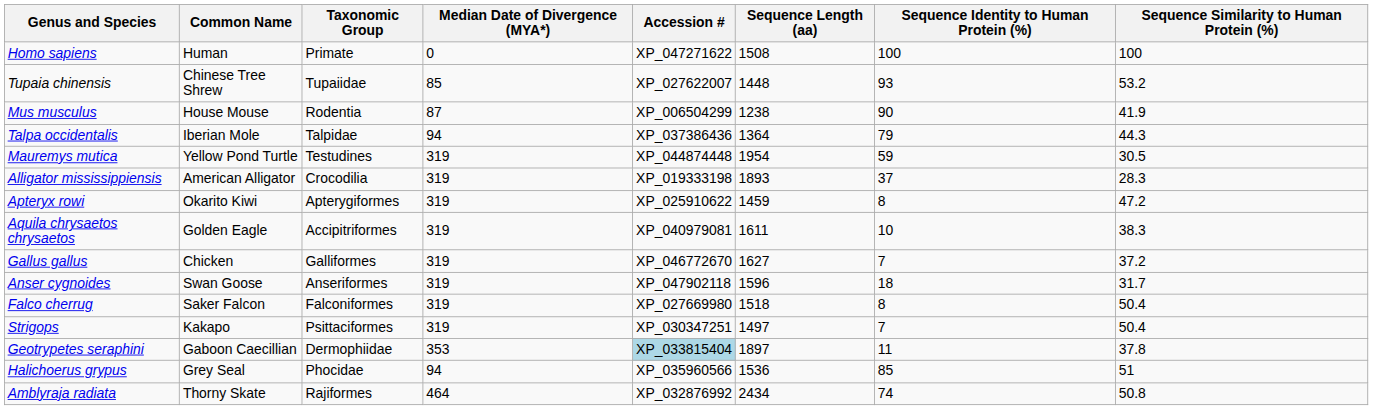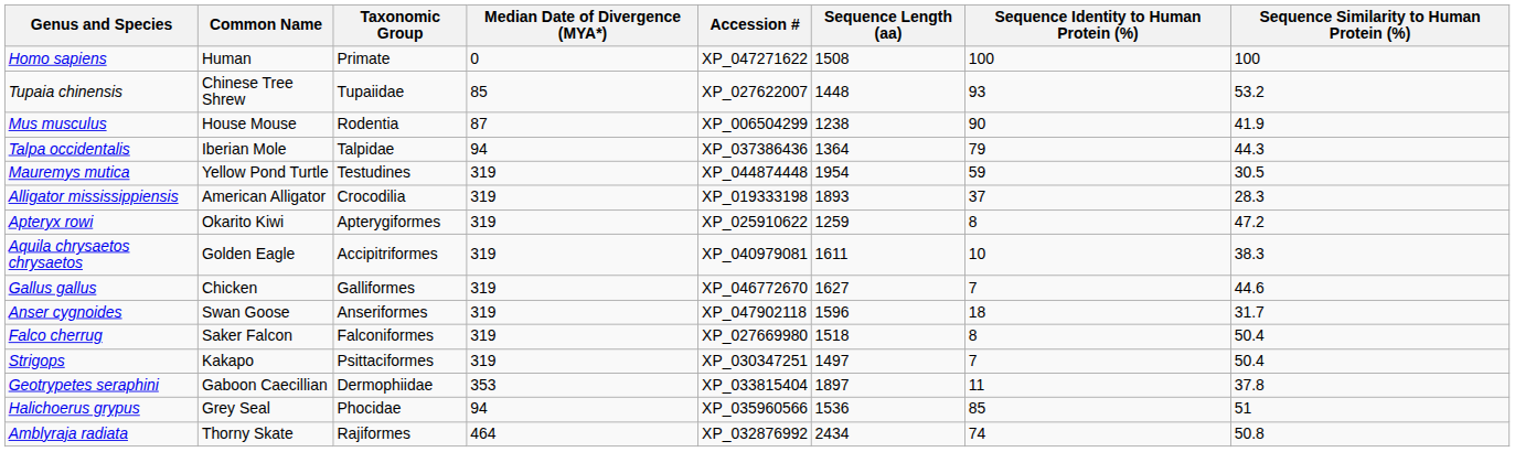Apteryx rowi | Sequence Length (aa): 1459 -> 1259
Gallus gallus | Sequence Similarity to Human Protein (%): 37.2 -> 44.6
Geotrypetes seraphini | Accession #: lightblue background -> no background
